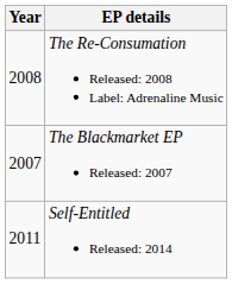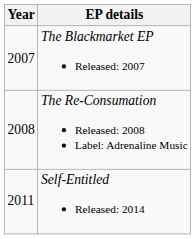rows swapped: The Blackmarket EP Released: 2007 <-> The Re-Consumation Released: 2008 Label: Adrenaline Music
